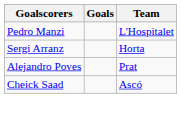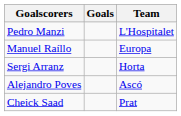+ row: Manuel Raíllo | Europa
Alejandro Poves | Team: Prat -> Ascó
Cheick Saad | Team: Ascó -> Prat
